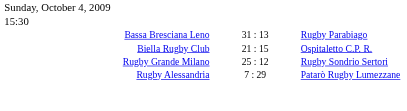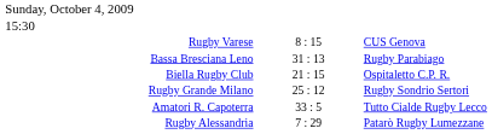+ row: Rugby Varese | 8 : 15 | CUS Genova
+ row: Amatori R. Capoterra | 33 : 5 | Tutto Cialde Rugby Lecco
